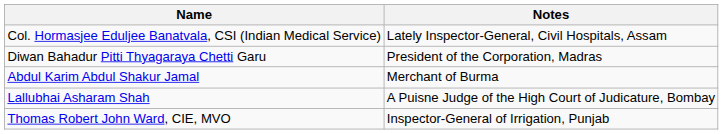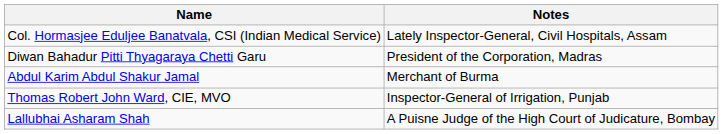rows swapped: Lallubhai Asharam Shah <-> Thomas Robert John Ward, CIE, MVO
